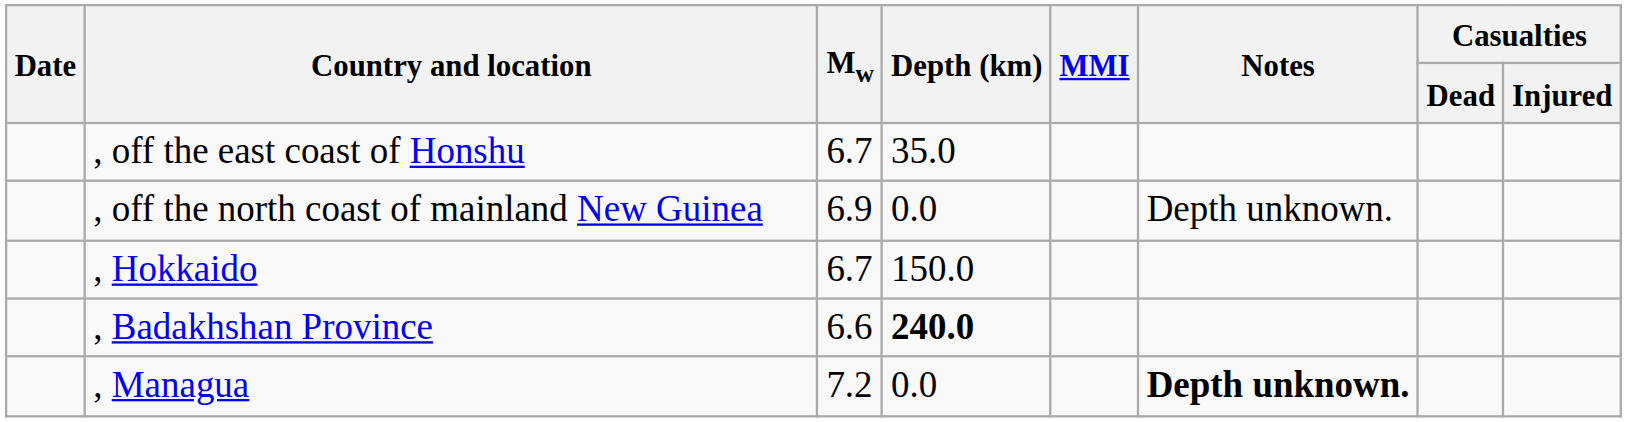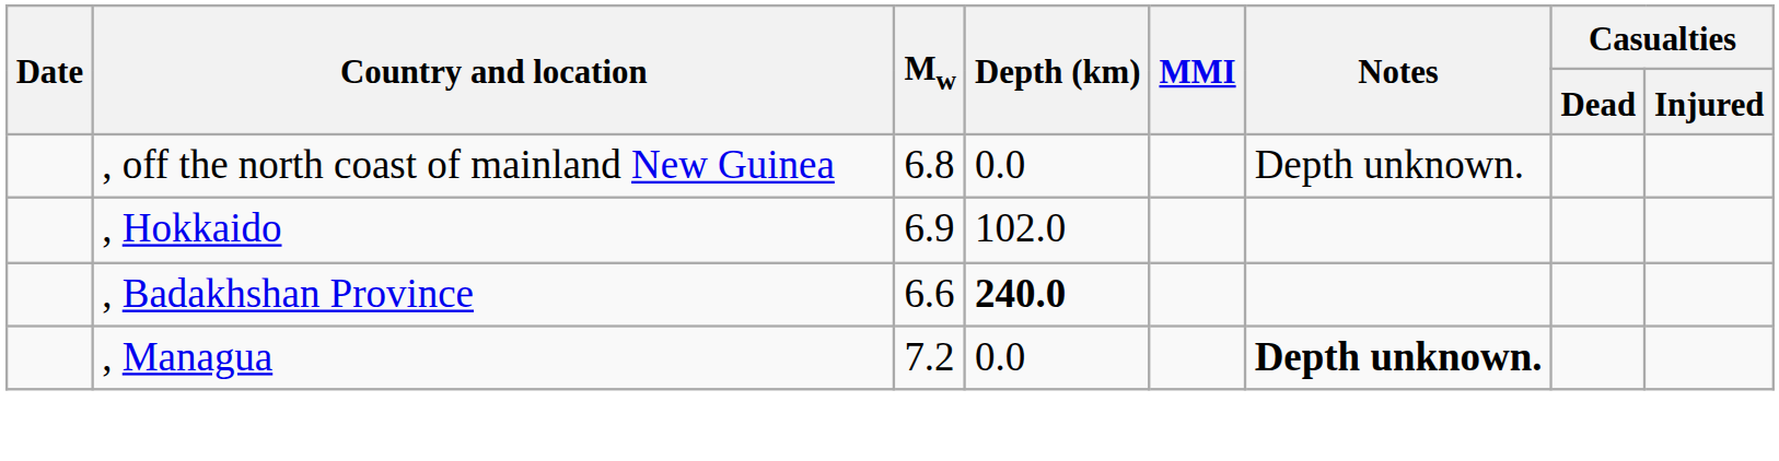- row: , off the east coast of Honshu | 6.7 | 35.0
, off the north coast of mainland New Guinea | Mw: 6.9 -> 6.8
, Hokkaido | Mw: 6.7 -> 6.9
, Hokkaido | Depth (km): 150.0 -> 102.0
